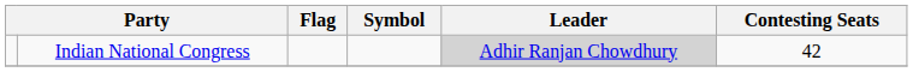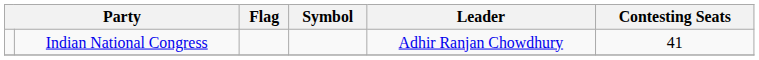Indian National Congress | Leader: lightgrey background -> no background
Indian National Congress | Contesting Seats: 42 -> 41
